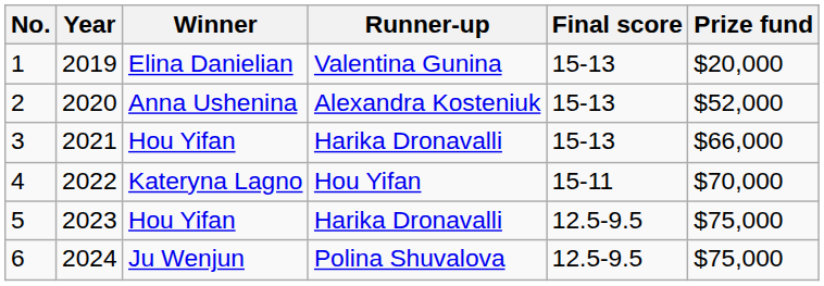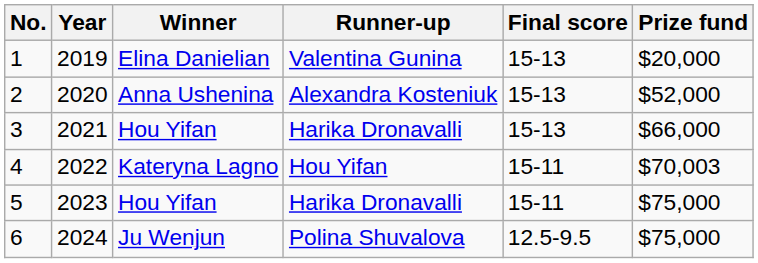4 | Prize fund: $70,000 -> $70,003
5 | Final score: 12.5-9.5 -> 15-11
